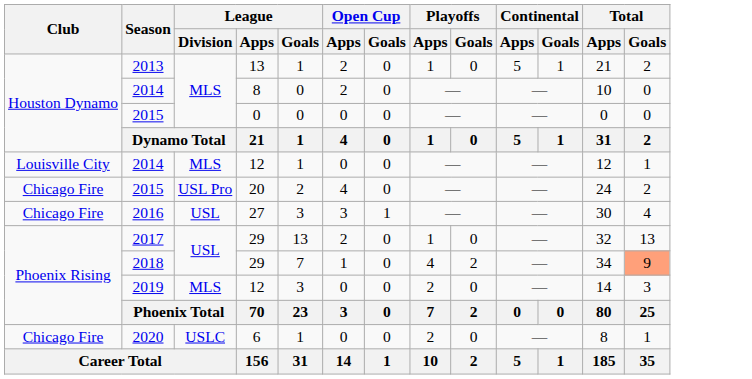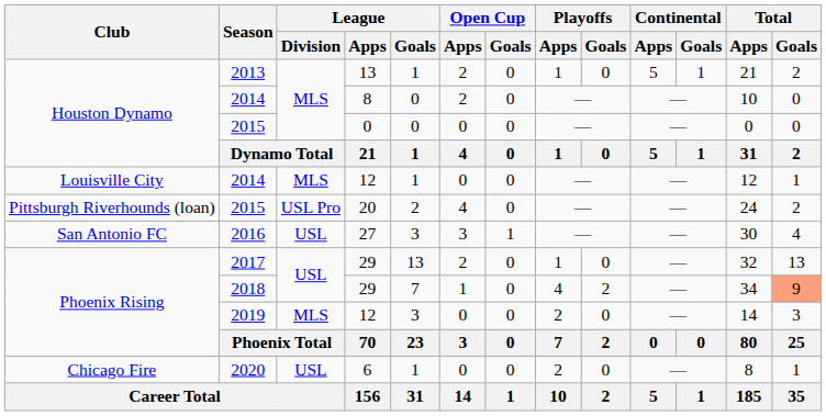2015 / 20 | Club: Chicago Fire -> Pittsburgh Riverhounds (loan)
2016 | Club: Chicago Fire -> San Antonio FC
2020 | League / Division: USLC -> USL
